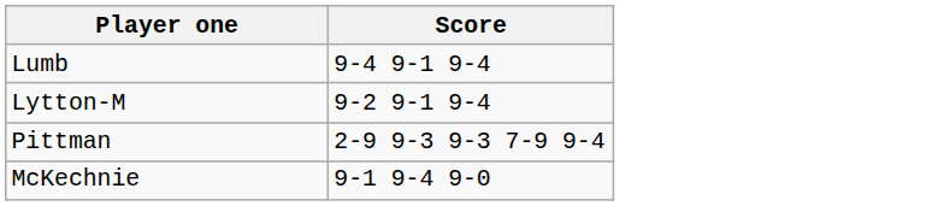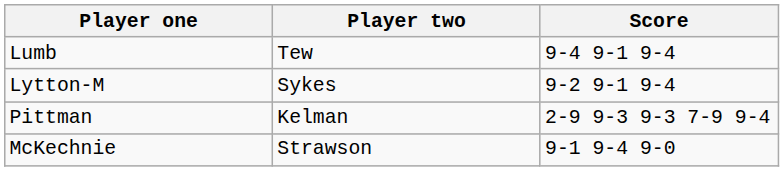+ column: Player two | Tew | Sykes | Kelman | Strawson
